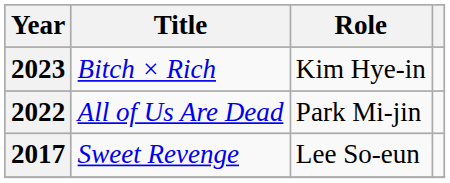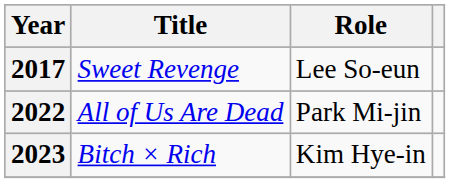rows swapped: 2017 <-> 2023
